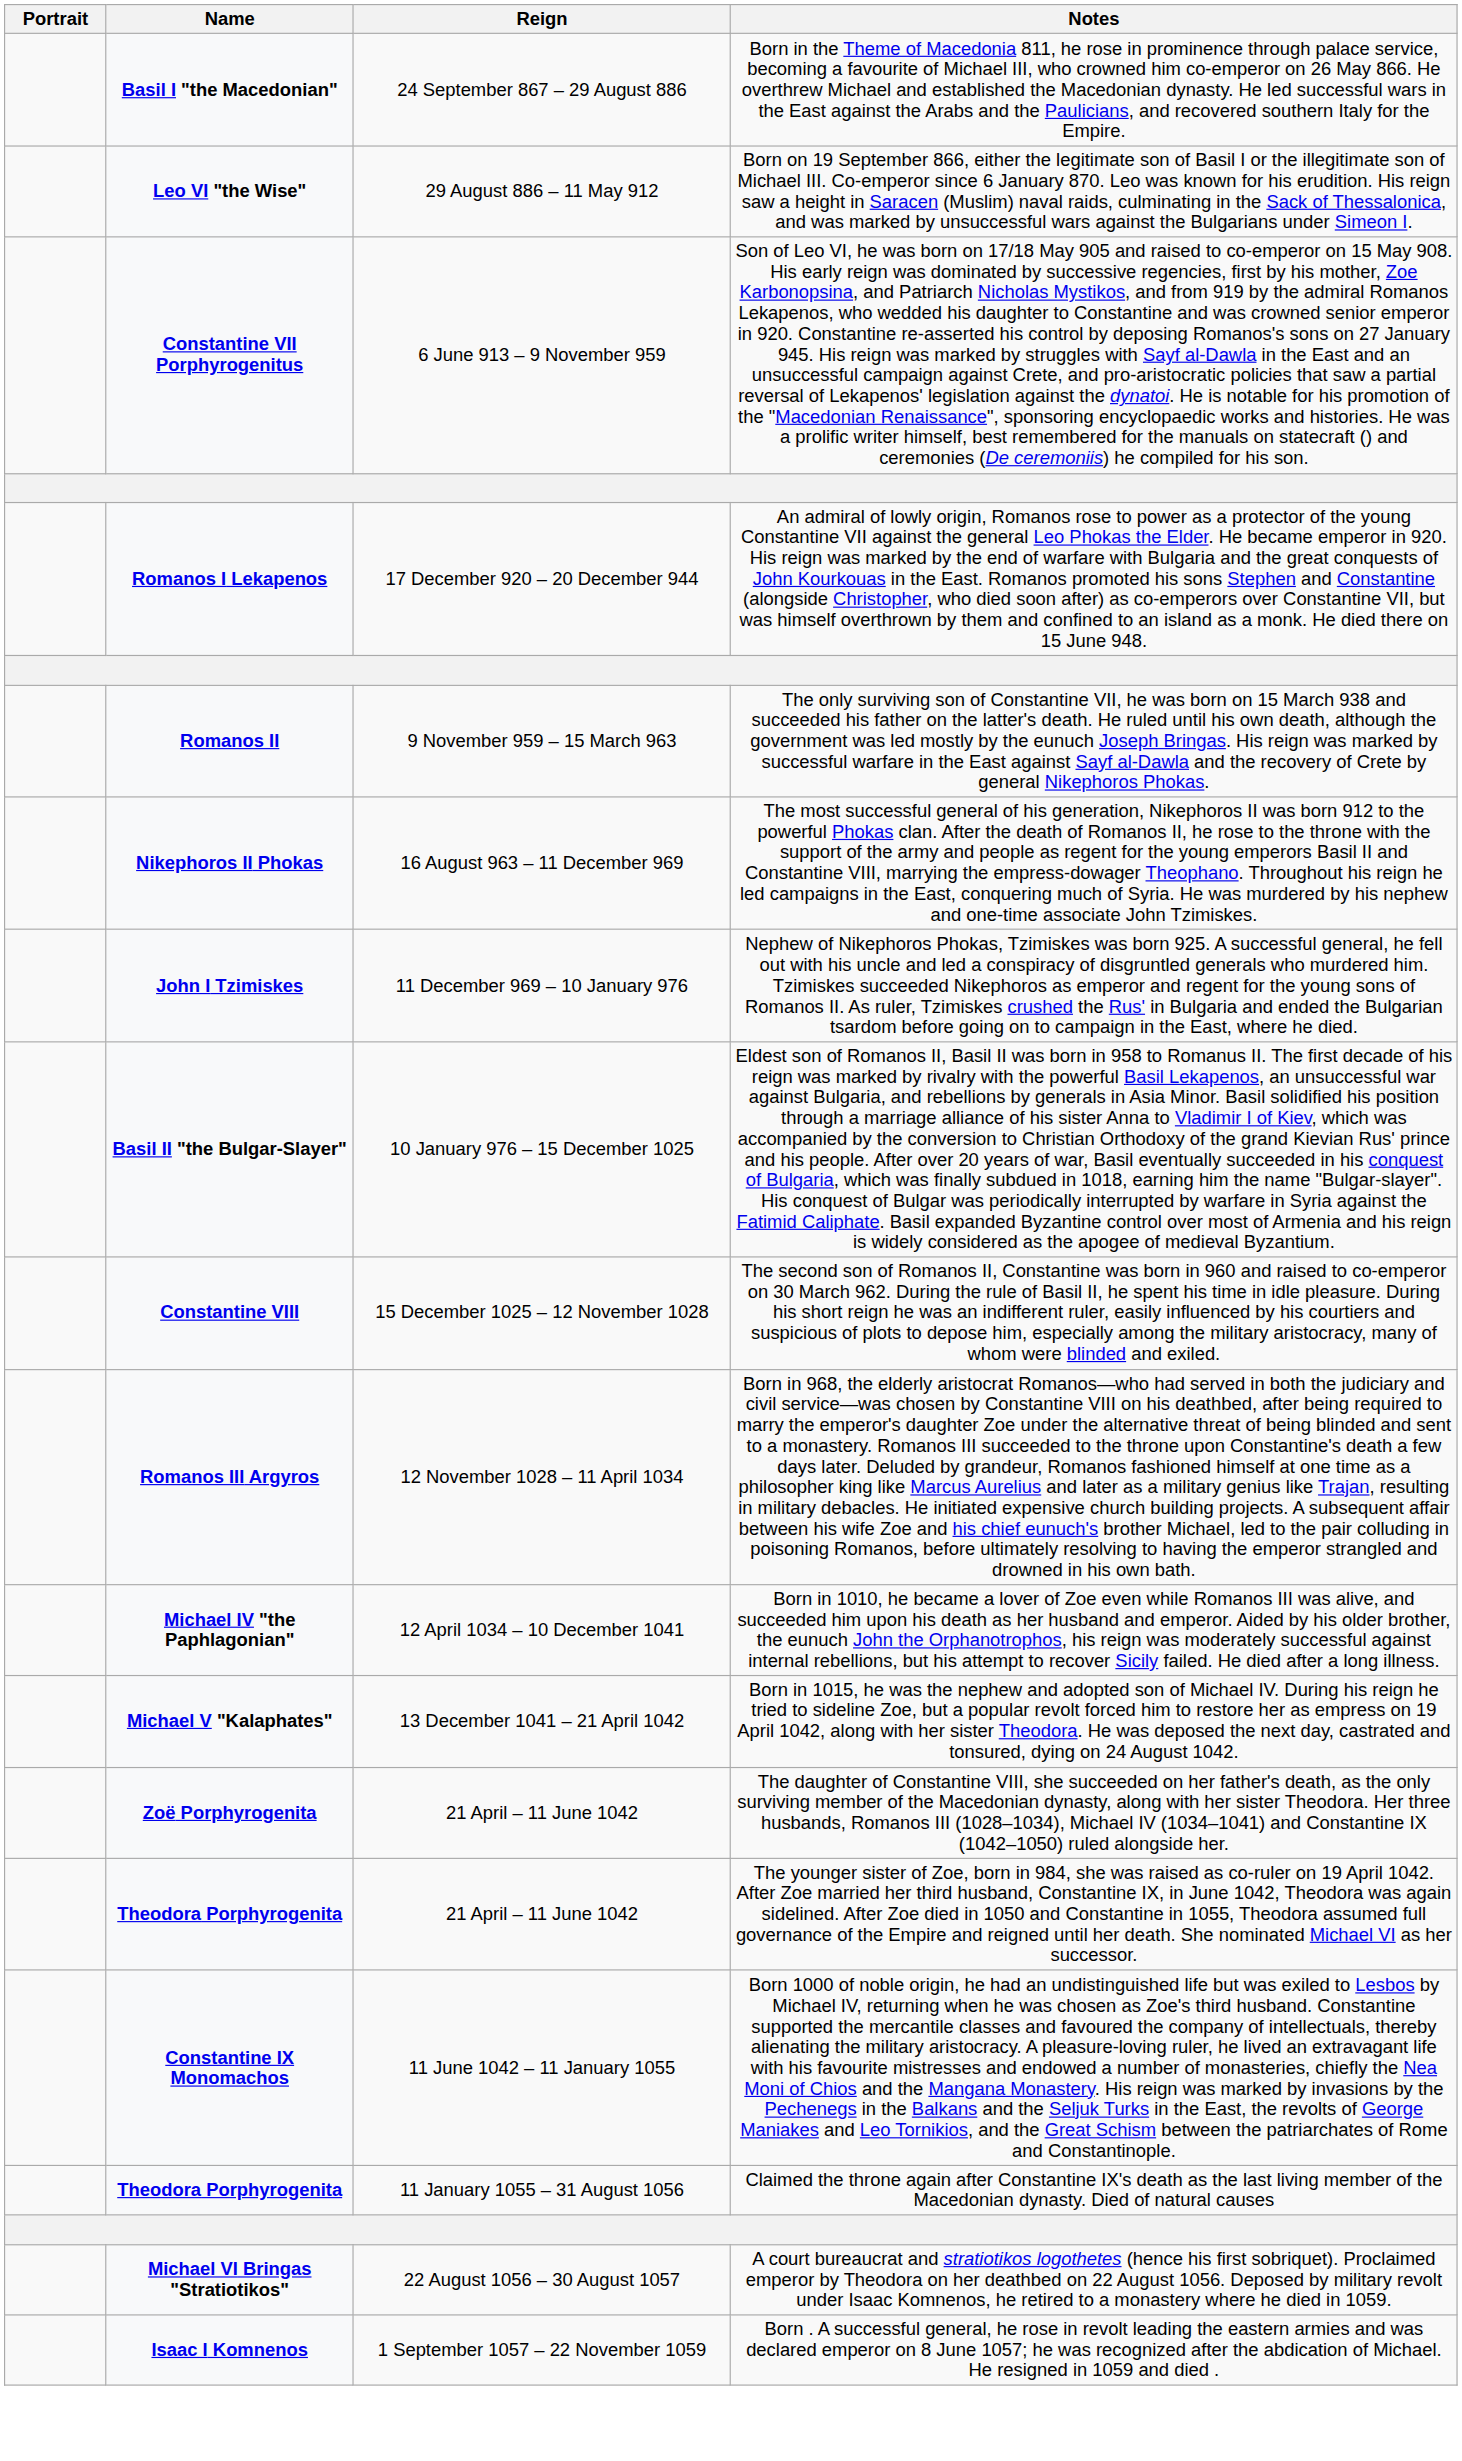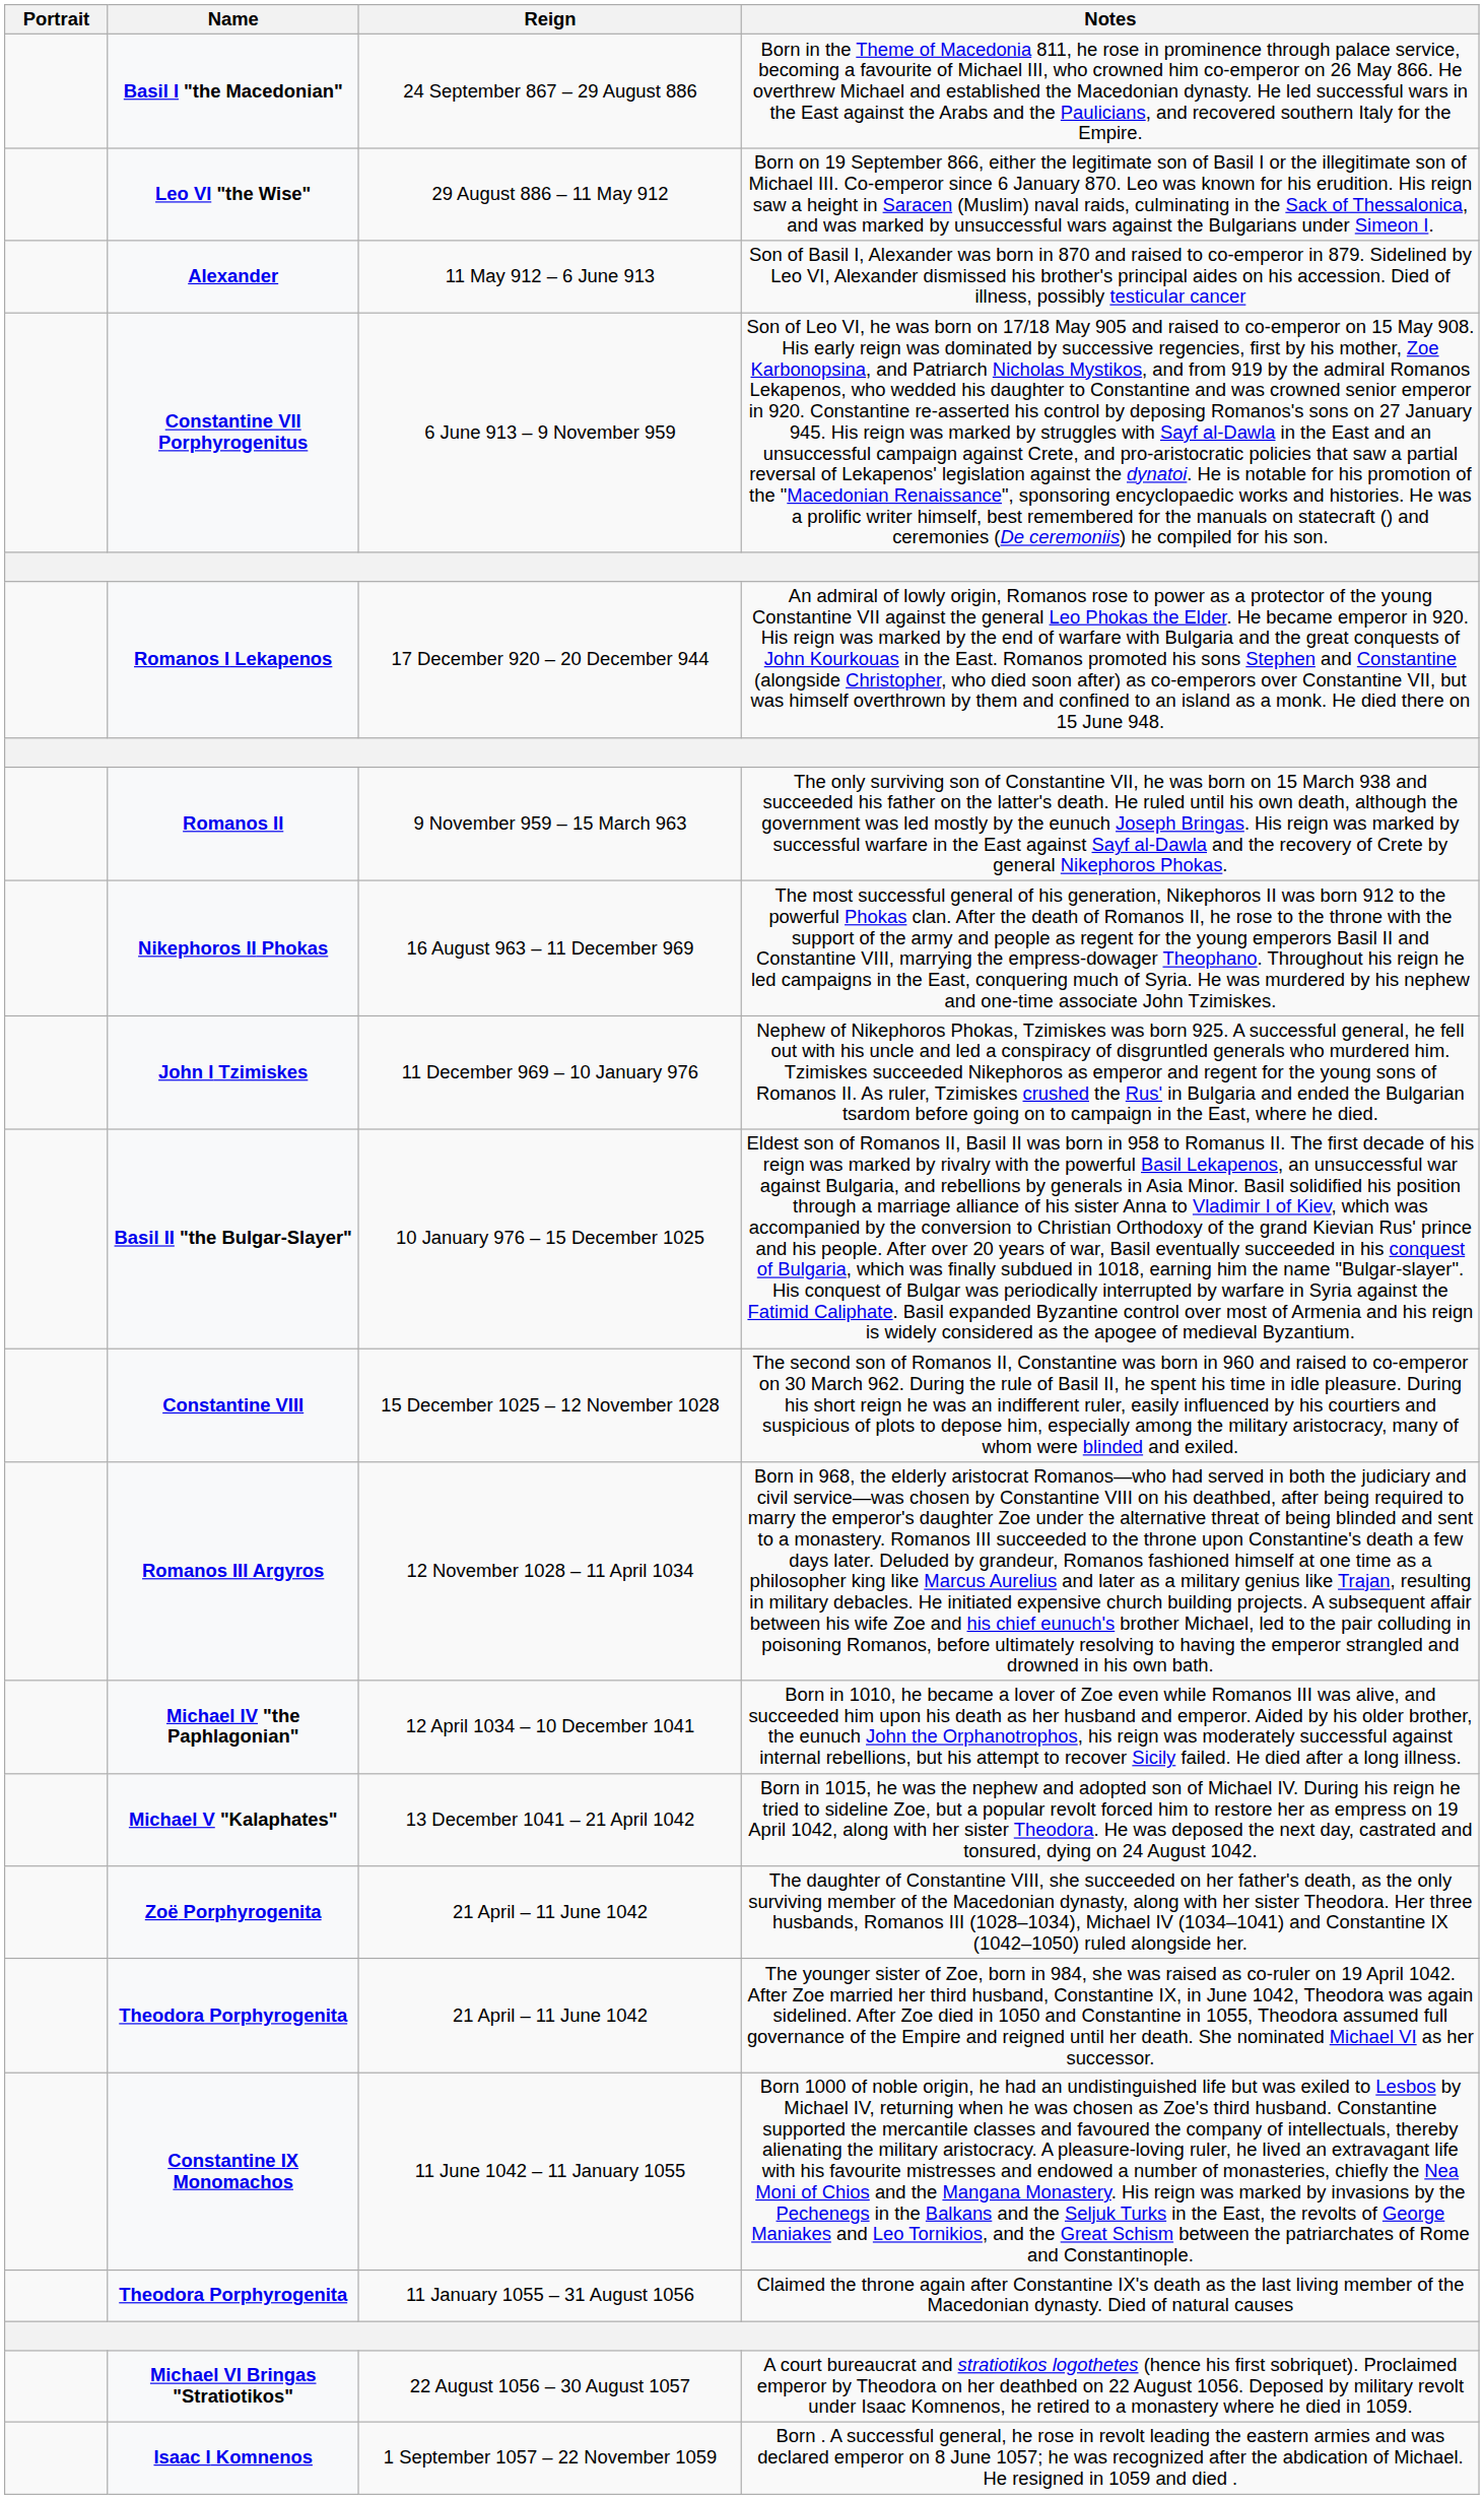+ row: Alexander | 11 May 912 – 6 June 913 | Son of Basil I, Alexander was born in 870 and raised to co-emperor in 879. Sidelined by Leo VI, Alexander dismissed his brother's principal aides on his accession. Died of illness, possibly testicular cancer
